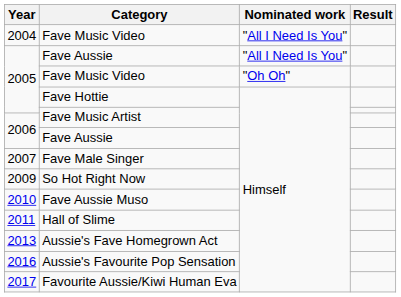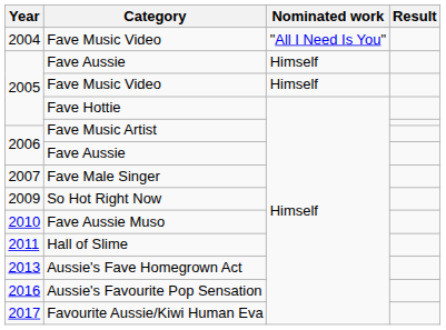2005 / Fave Aussie | Nominated work: "All I Need Is You" -> Himself
2005 / Fave Music Video | Nominated work: "Oh Oh" -> Himself
